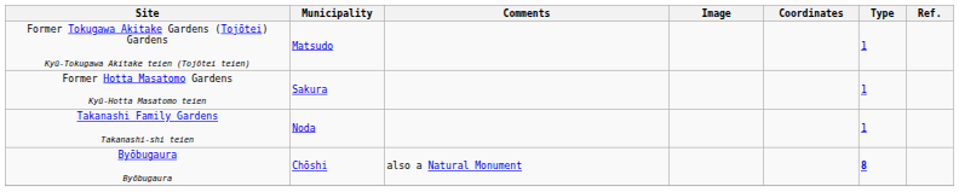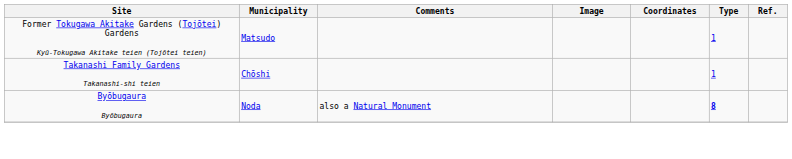- row: Former Hotta Masatomo Gardens Kyū-Hotta Masatomo teien | Sakura | 1
Takanashi Family Gardens Takanashi-shi teien | Municipality: Noda -> Chōshi
Byōbugaura Byōbugaura | Municipality: Chōshi -> Noda
